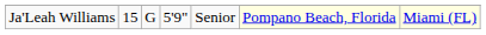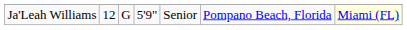Ja'Leah Williams | column 2: 15 -> 12
Ja'Leah Williams | column 6: lightyellow background -> no background
